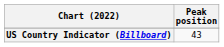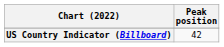US Country Indicator (Billboard) | Peak position: 43 -> 42
